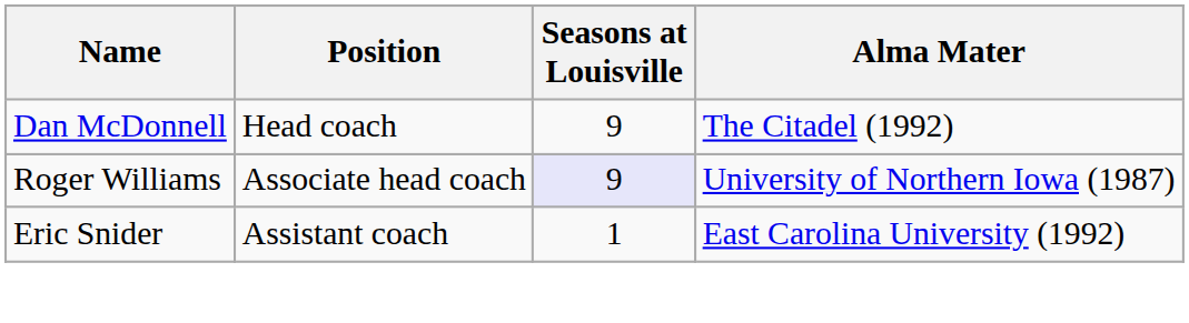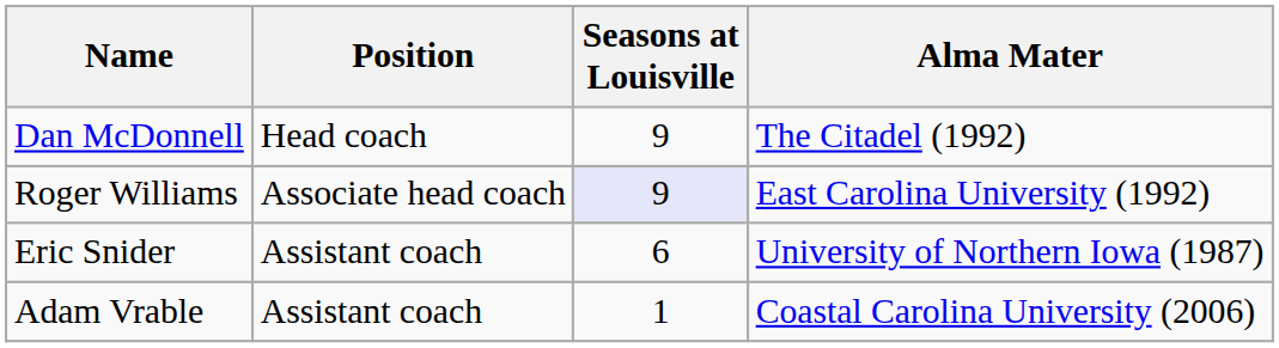Roger Williams | Alma Mater: University of Northern Iowa (1987) -> East Carolina University (1992)
Eric Snider | Seasons at Louisville: 1 -> 6
Eric Snider | Alma Mater: East Carolina University (1992) -> University of Northern Iowa (1987)
+ row: Adam Vrable | Assistant coach | 1 | Coastal Carolina University (2006)
